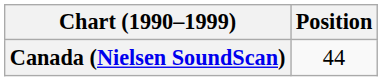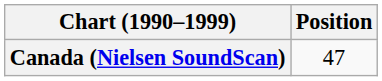Canada (Nielsen SoundScan) | Position: 44 -> 47
